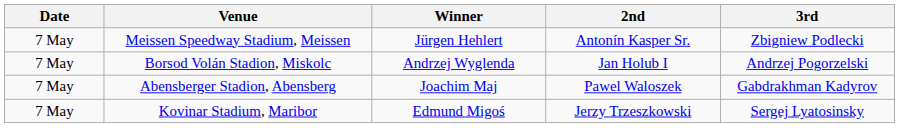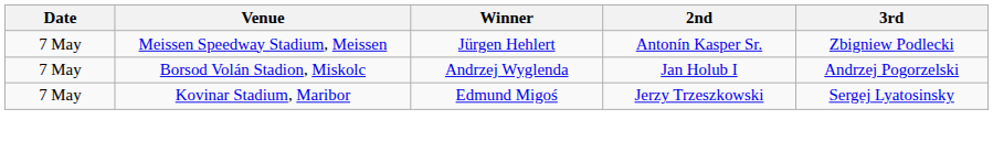- row: 7 May | Abensberger Stadion, Abensberg | Joachim Maj | Pawel Waloszek | Gabdrakhman Kadyrov
